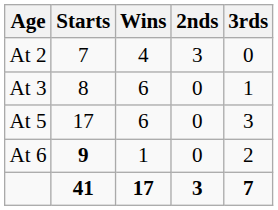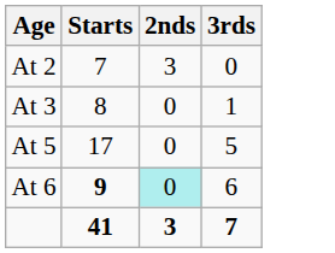- column: Wins | 4 | 6 | 6 | 1 | 17
At 5 | 3rds: 3 -> 5
At 6 | 2nds: no background -> paleturquoise background
At 6 | 3rds: 2 -> 6
